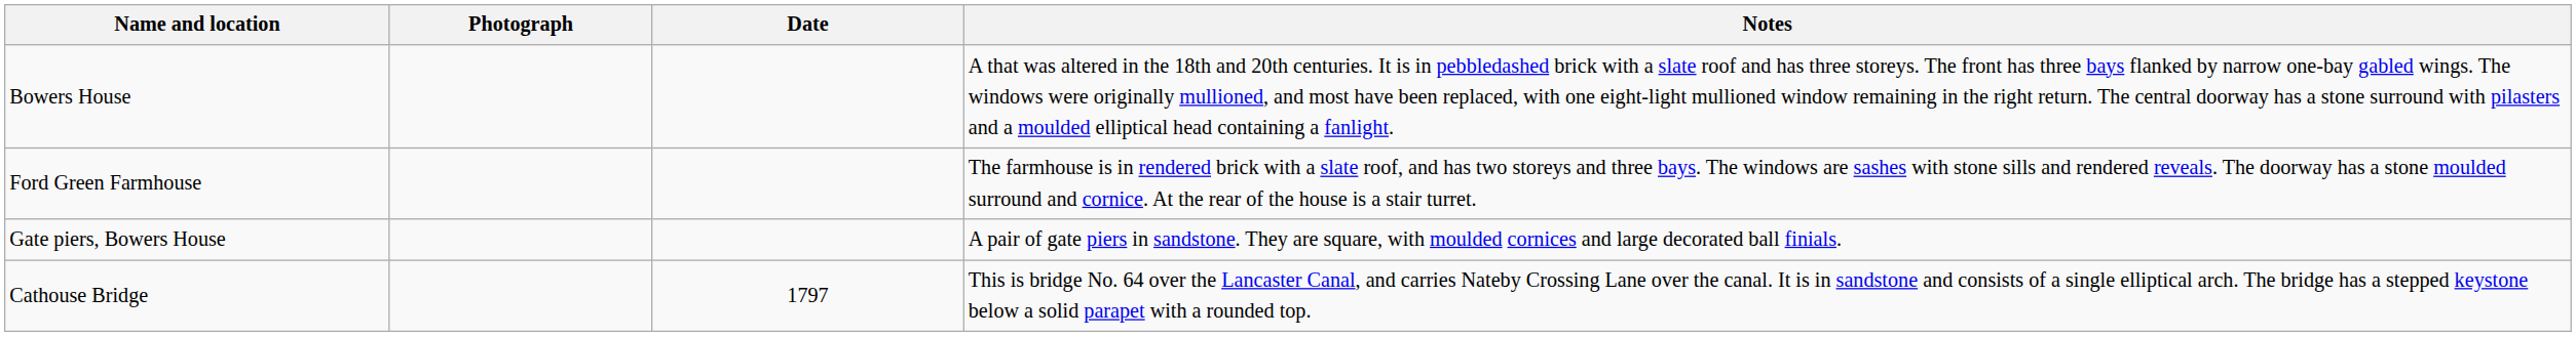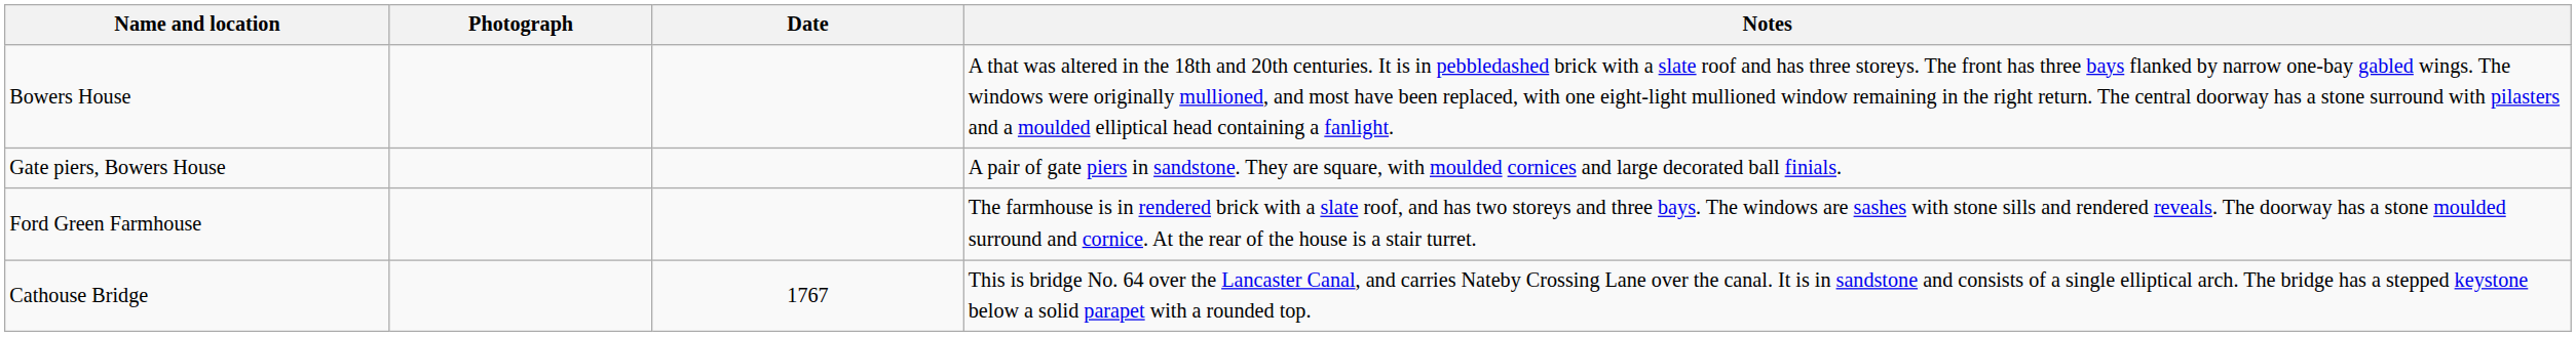rows swapped: Gate piers, Bowers House <-> Ford Green Farmhouse
Cathouse Bridge | Date: 1797 -> 1767
